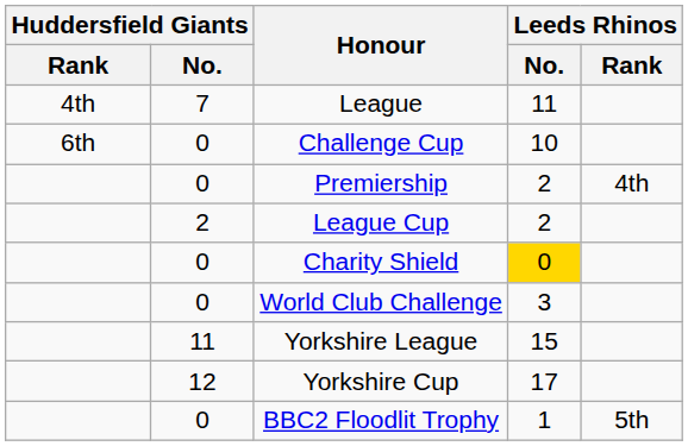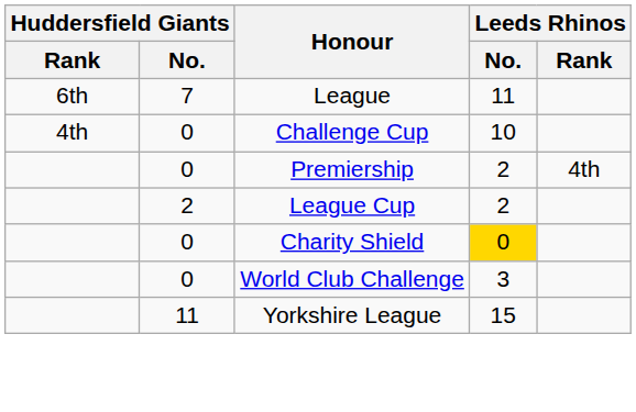League | Huddersfield Giants / Rank: 4th -> 6th
Challenge Cup | Huddersfield Giants / Rank: 6th -> 4th
- row: 12 | Yorkshire Cup | 17
- row: 0 | BBC2 Floodlit Trophy | 1 | 5th
